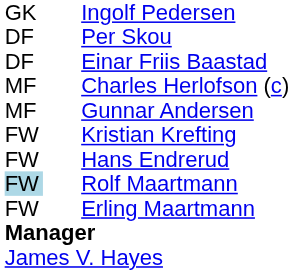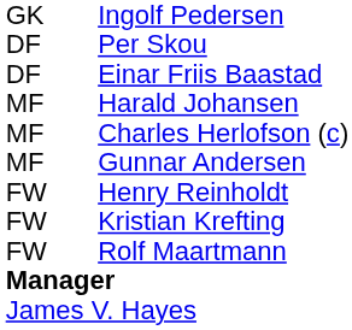+ row: MF | Harald Johansen
+ row: FW | Henry Reinholdt
- row: FW | Hans Endrerud
Rolf Maartmann | column 1: lightblue background -> no background
- row: FW | Erling Maartmann
